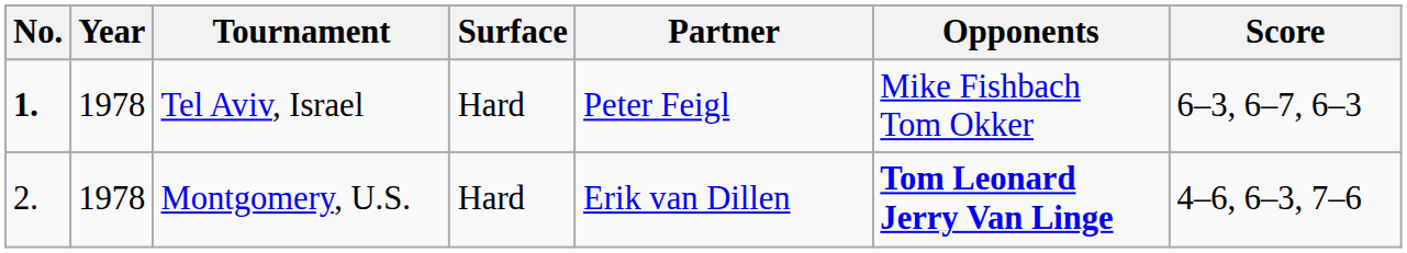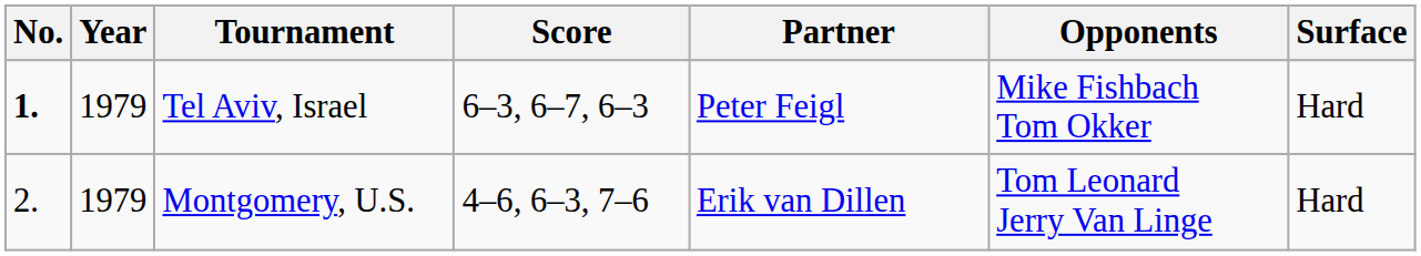columns swapped: Surface <-> Score
Tel Aviv, Israel | Year: 1978 -> 1979
Montgomery, U.S. | Year: 1978 -> 1979
Montgomery, U.S. | Opponents: bold -> normal
